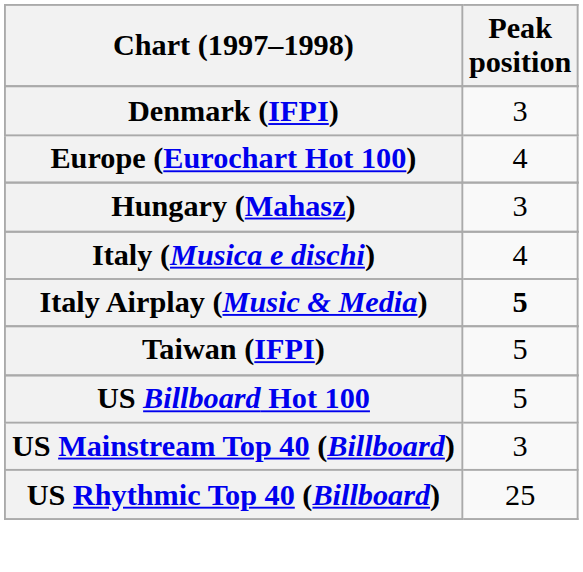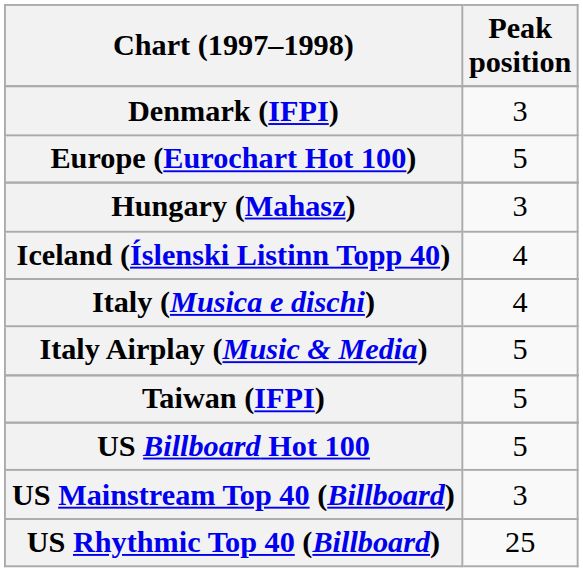Europe (Eurochart Hot 100) | Peak position: 4 -> 5
+ row: Iceland (Íslenski Listinn Topp 40) | 4
Italy Airplay (Music & Media) | Peak position: bold -> normal
